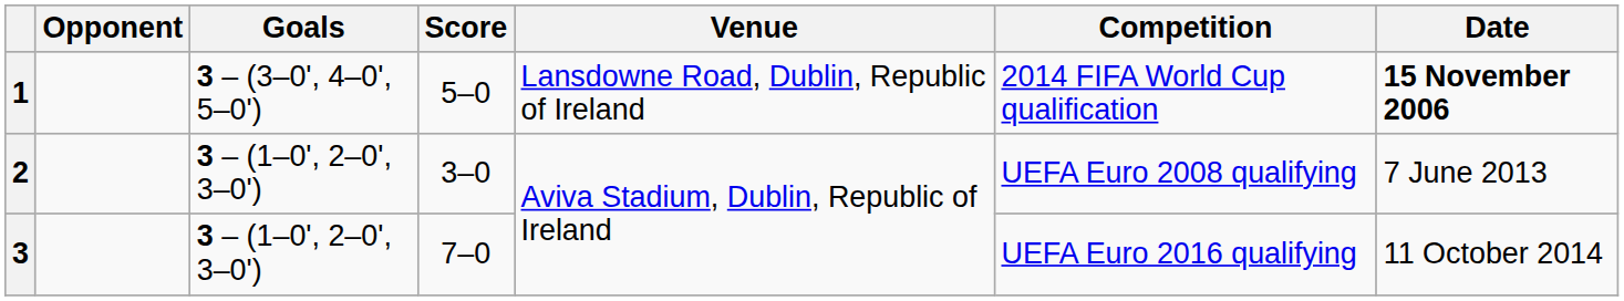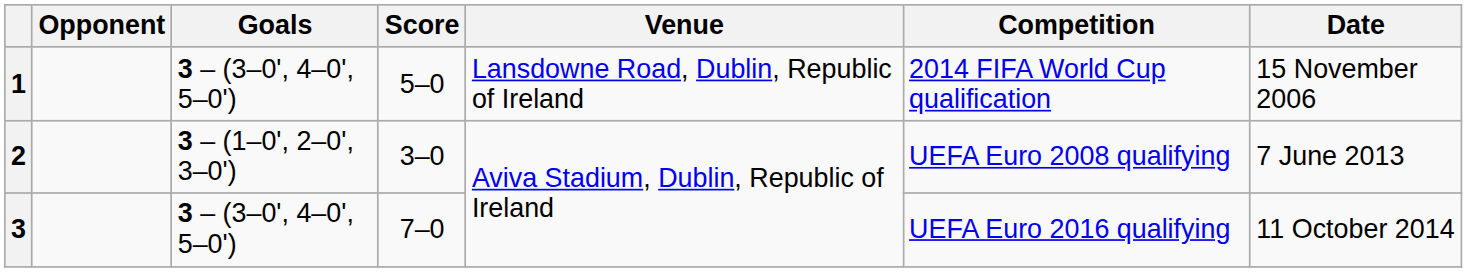1 | Date: bold -> normal
3 | Goals: 3 – (1–0', 2–0', 3–0') -> 3 – (3–0', 4–0', 5–0')
